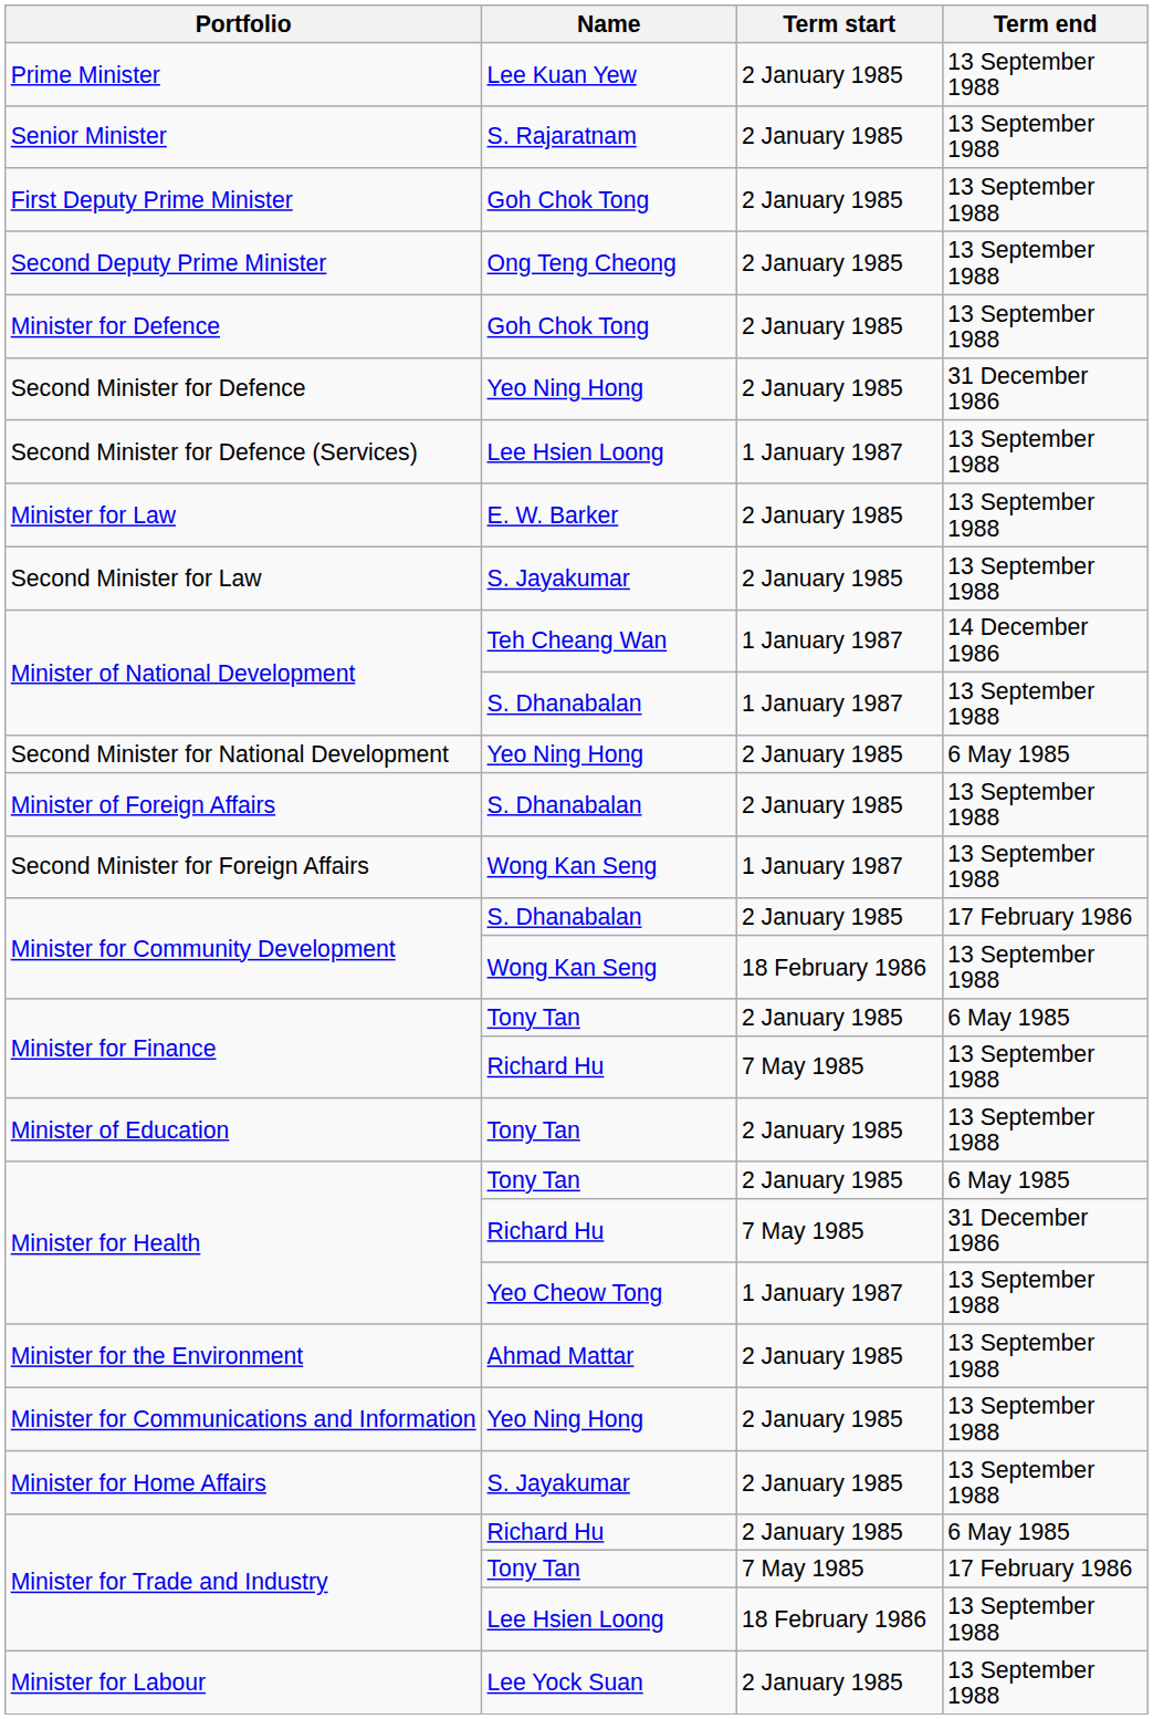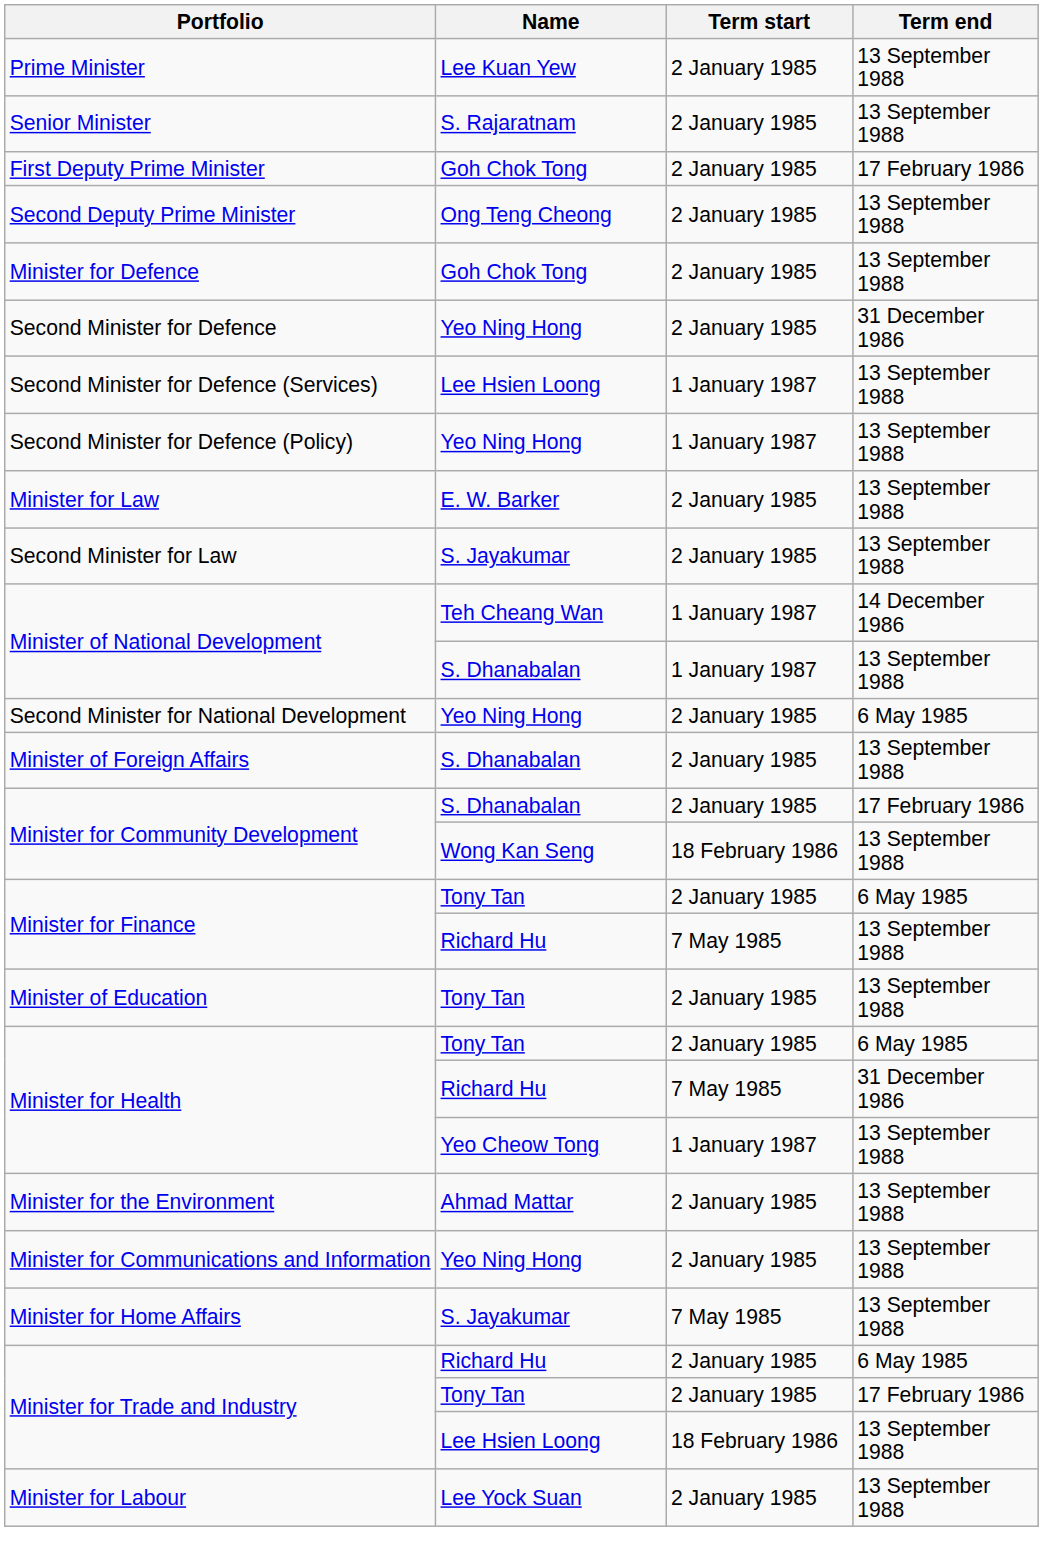First Deputy Prime Minister | Term end: 13 September 1988 -> 17 February 1986
+ row: Second Minister for Defence (Policy) | Yeo Ning Hong | 1 January 1987 | 13 September 1988
- row: Second Minister for Foreign Affairs | Wong Kan Seng | 1 January 1987 | 13 September 1988
Minister for Home Affairs | Term start: 2 January 1985 -> 7 May 1985
Minister for Trade and Industry / Tony Tan | Term start: 7 May 1985 -> 2 January 1985
